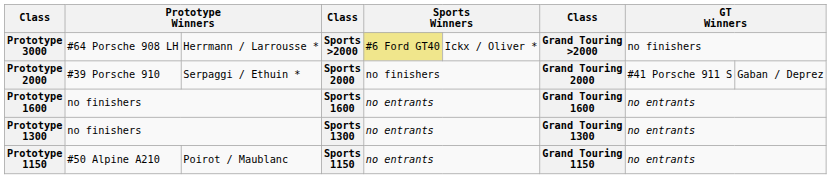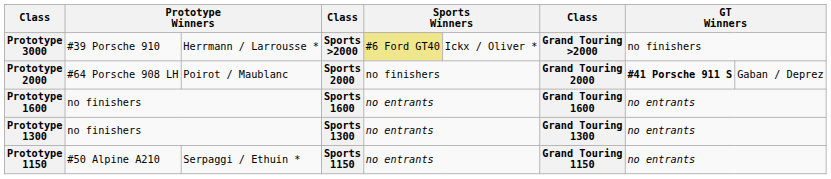Prototype 3000 | column 2: #64 Porsche 908 LH -> #39 Porsche 910
Prototype 2000 | column 2: #39 Porsche 910 -> #64 Porsche 908 LH
Prototype 2000 | column 3: Serpaggi / Ethuin * -> Poirot / Maublanc
Prototype 2000 | column 8: normal -> bold
Prototype 1150 | column 3: Poirot / Maublanc -> Serpaggi / Ethuin *
